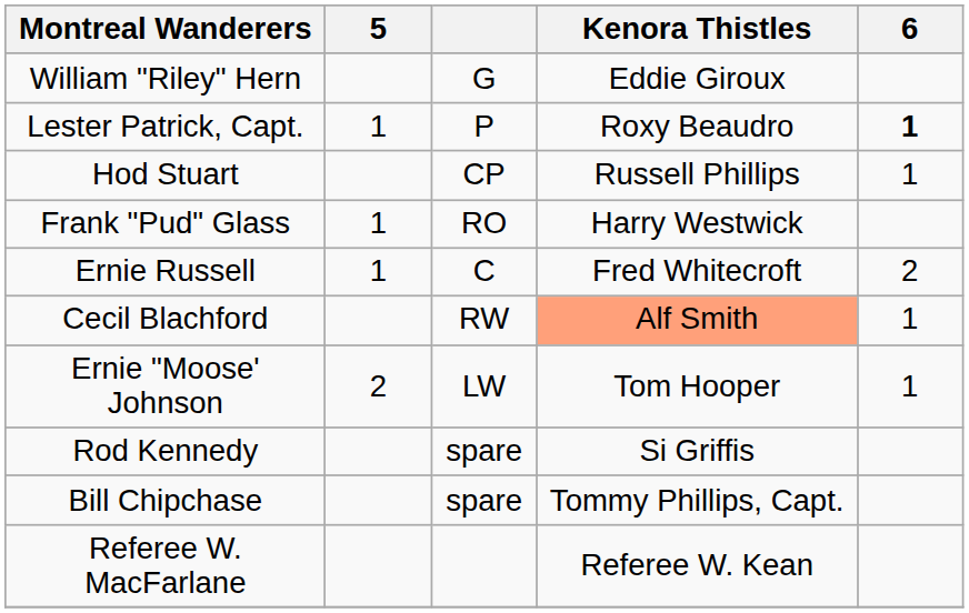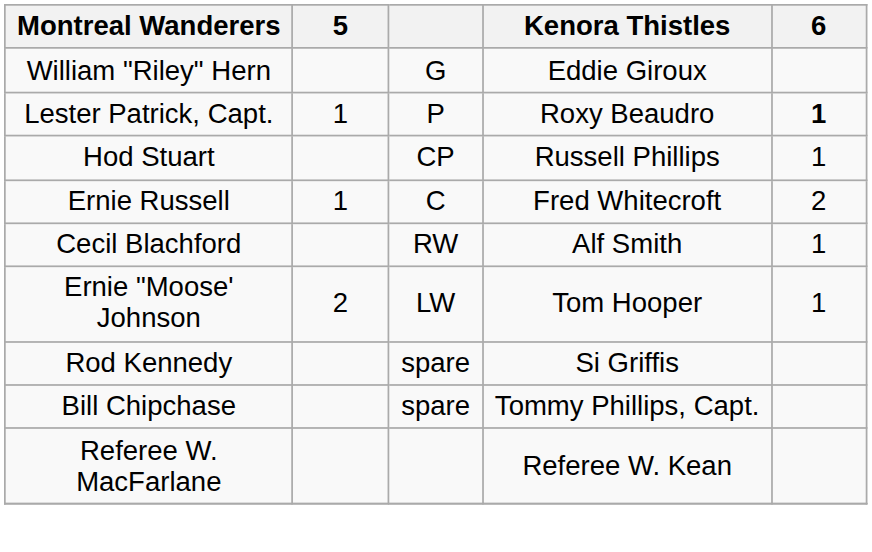- row: Frank "Pud" Glass | 1 | RO | Harry Westwick
Cecil Blachford | Kenora Thistles: lightsalmon background -> no background
